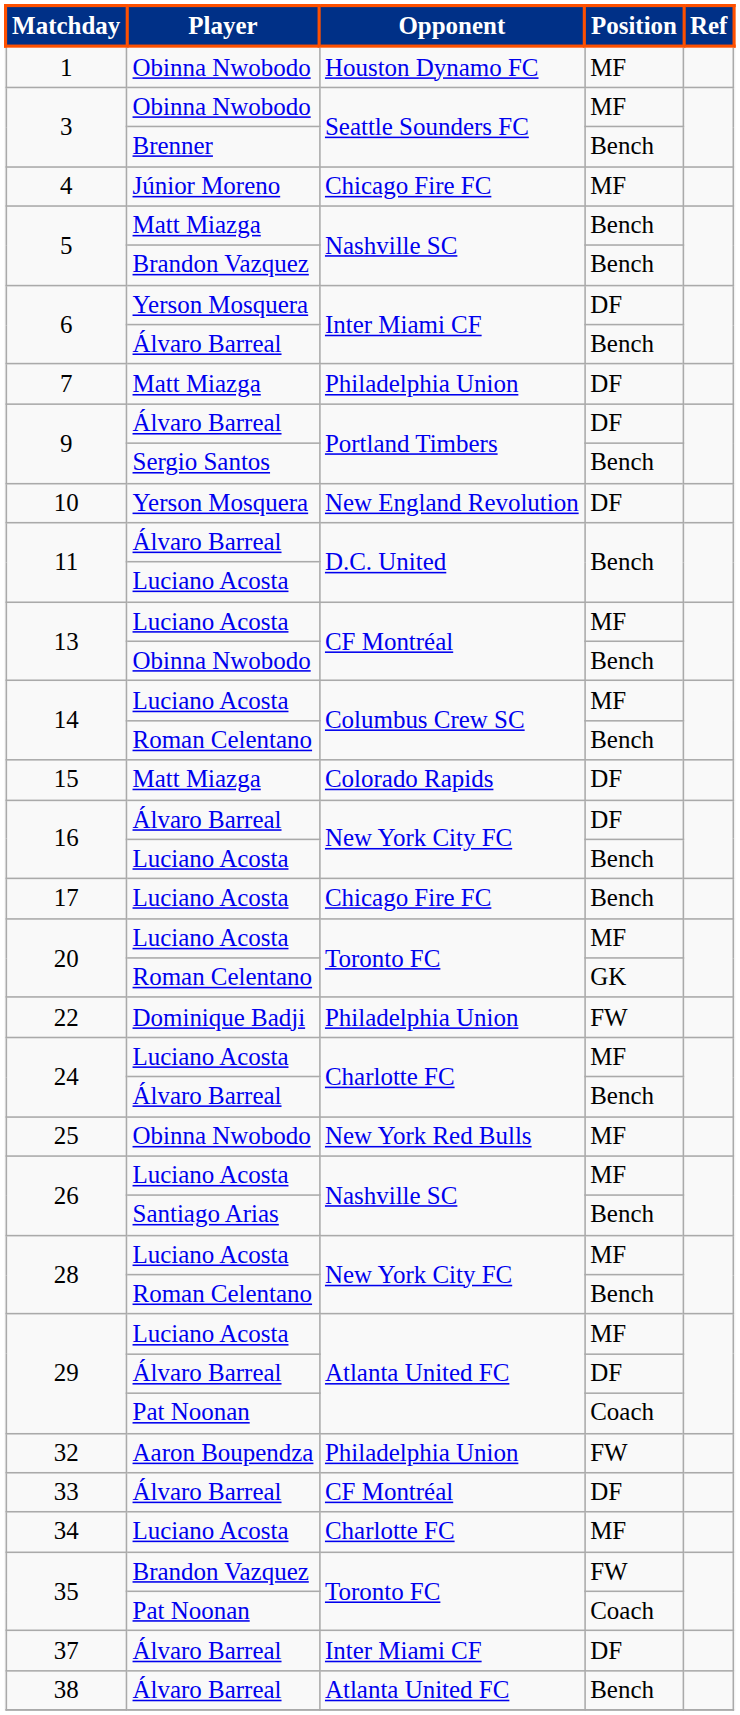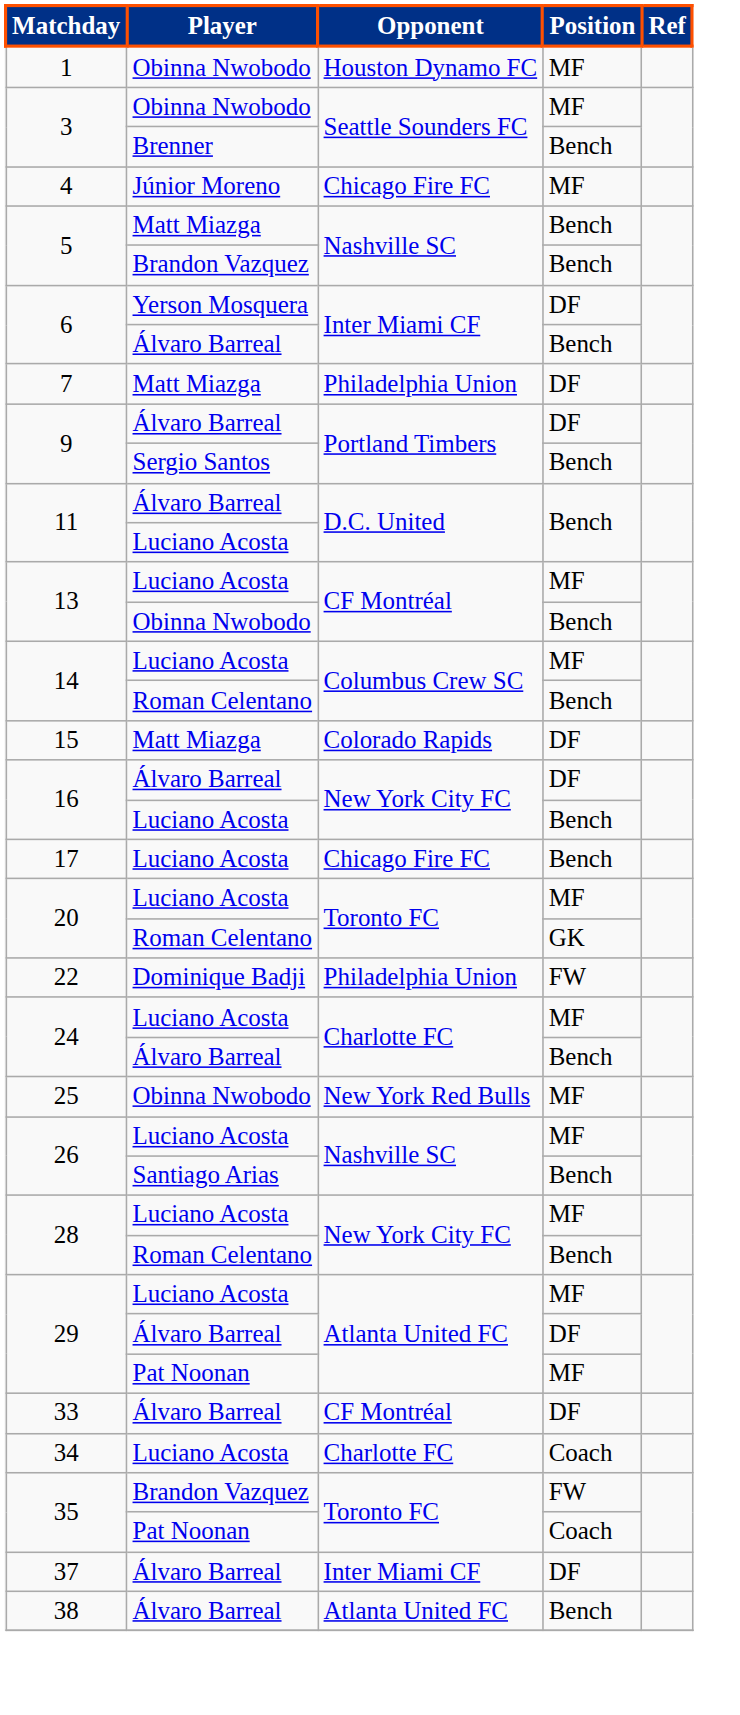- row: 10 | Yerson Mosquera | New England Revolution | DF
29 / Pat Noonan | Position: Coach -> MF
- row: 32 | Aaron Boupendza | Philadelphia Union | FW
34 | Position: MF -> Coach
